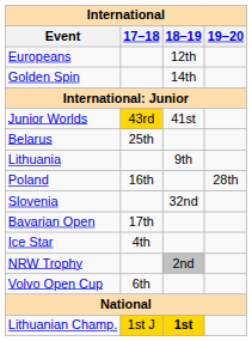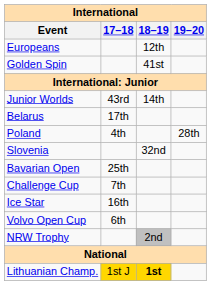Golden Spin | 18–19: 14th -> 41st
Junior Worlds | 17–18: gold background -> no background
Junior Worlds | 18–19: 41st -> 14th
Belarus | 17–18: 25th -> 17th
- row: Lithuania | 9th
Poland | 17–18: 16th -> 4th
Bavarian Open | 17–18: 17th -> 25th
+ row: Challenge Cup | 7th
Ice Star | 17–18: 4th -> 16th
rows swapped: NRW Trophy <-> Volvo Open Cup
